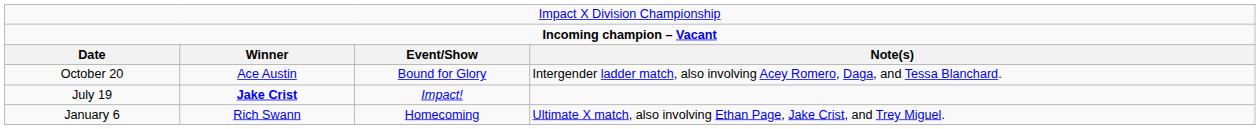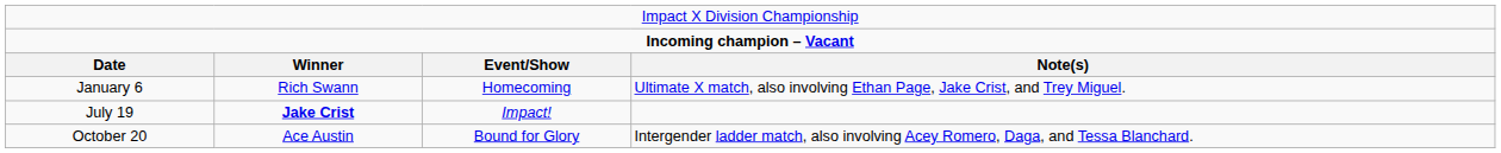rows swapped: January 6 <-> October 20
